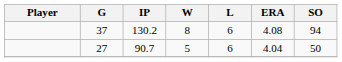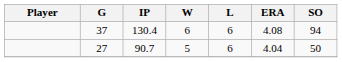37 | IP: 130.2 -> 130.4
37 | W: 8 -> 6
